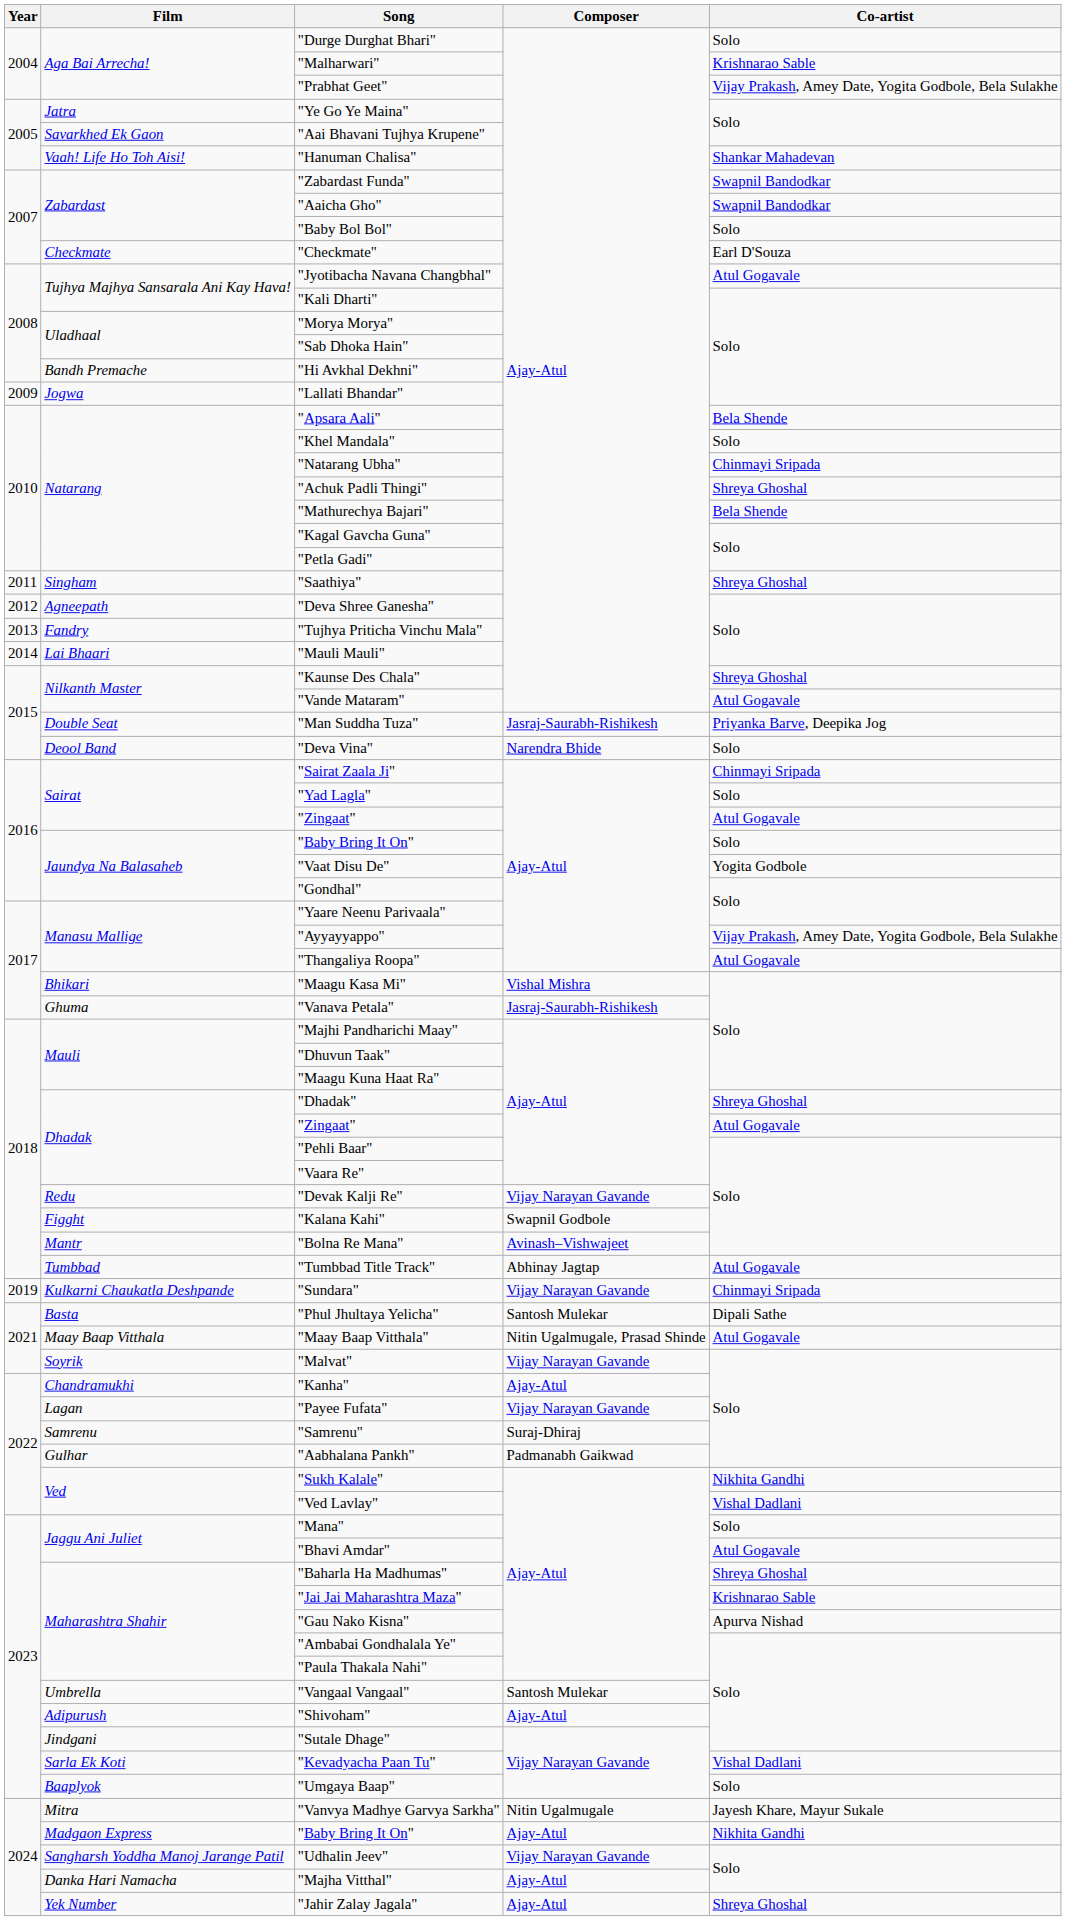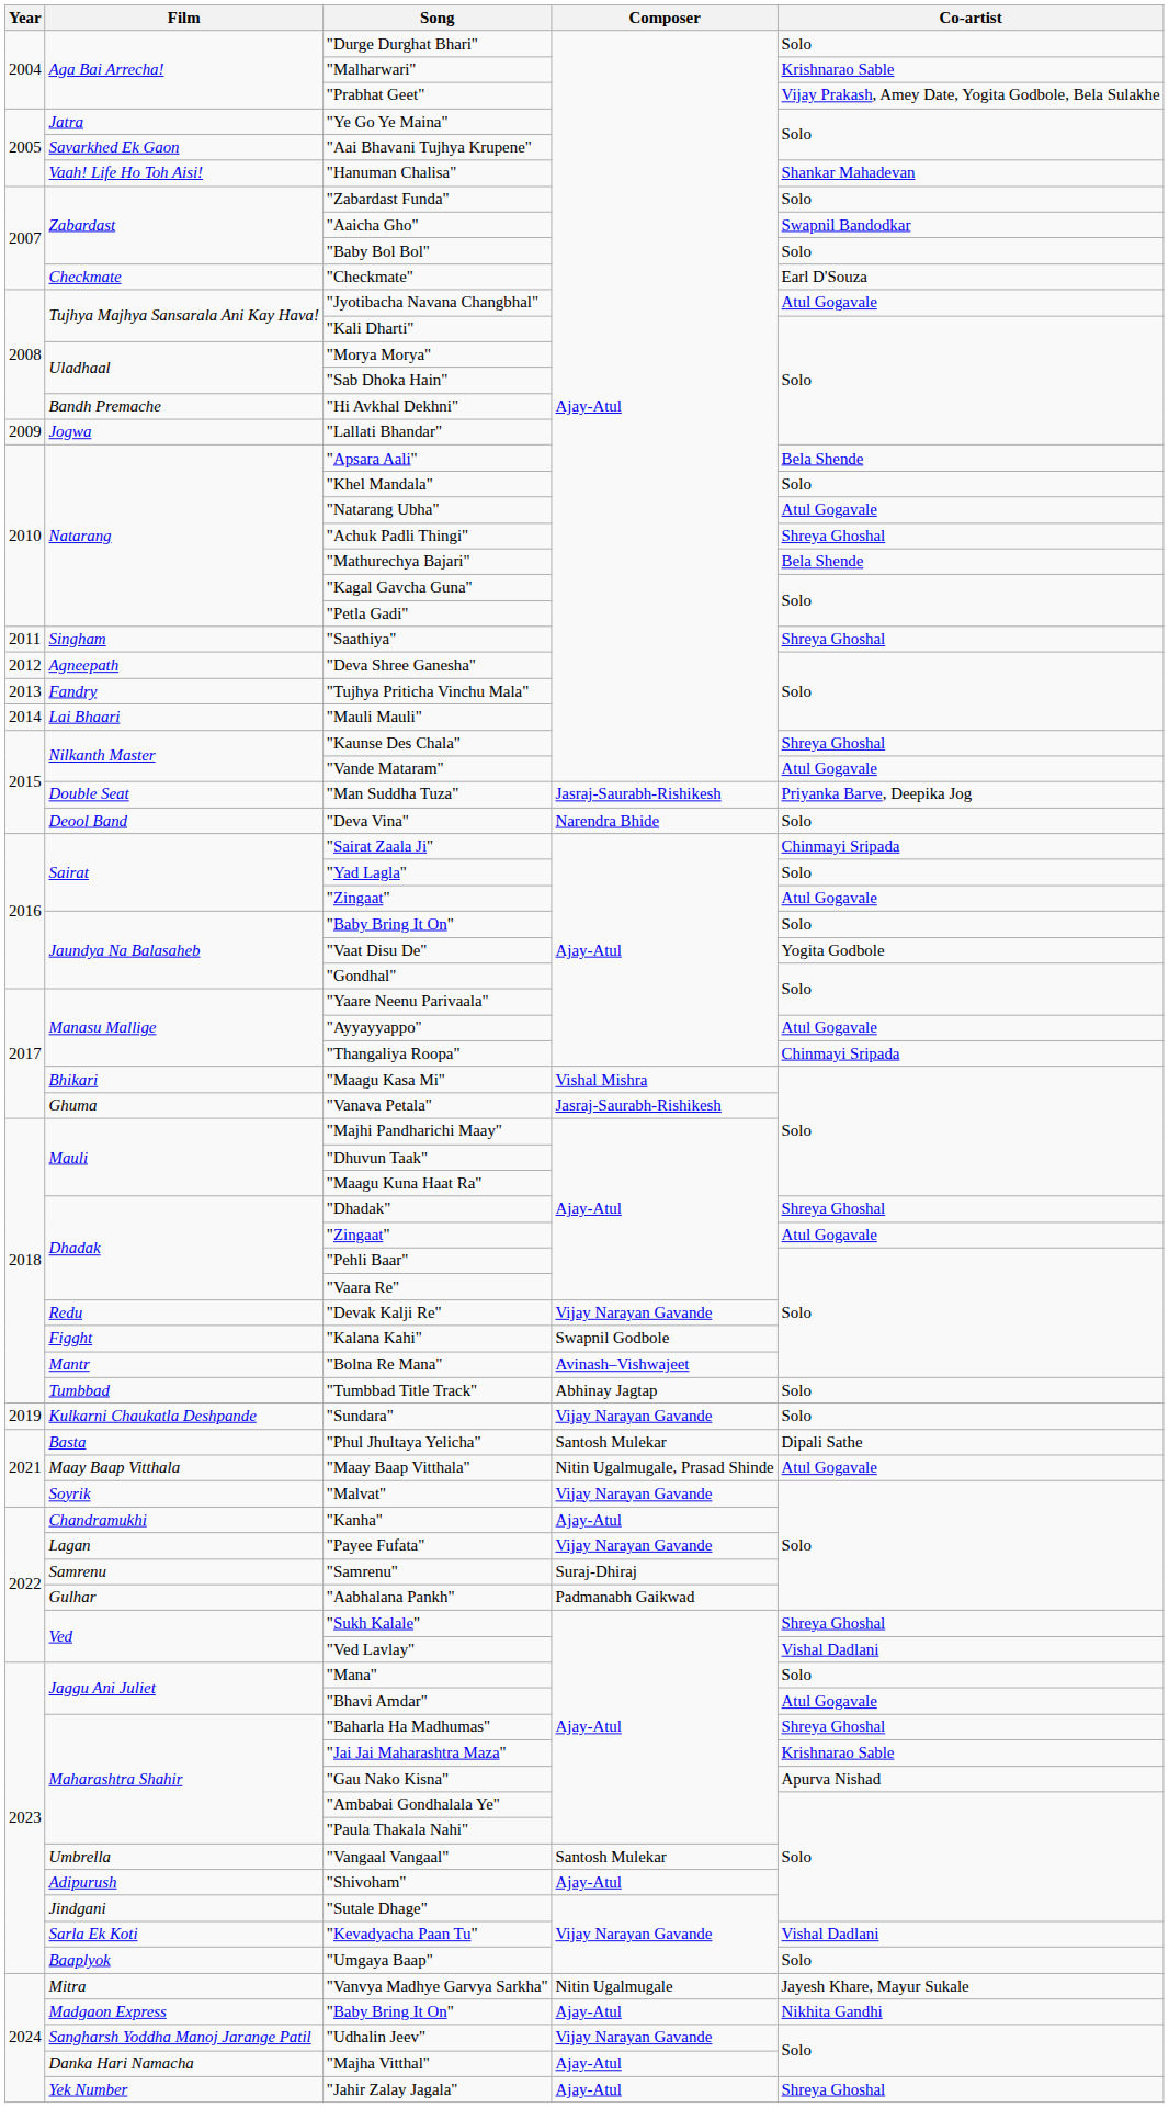"Zabardast Funda" | Co-artist: Swapnil Bandodkar -> Solo
"Natarang Ubha" | Co-artist: Chinmayi Sripada -> Atul Gogavale
"Ayyayyappo" | Co-artist: Vijay Prakash, Amey Date, Yogita Godbole, Bela Sulakhe -> Atul Gogavale
"Thangaliya Roopa" | Co-artist: Atul Gogavale -> Chinmayi Sripada
"Tumbbad Title Track" | Co-artist: Atul Gogavale -> Solo
"Sundara" | Co-artist: Chinmayi Sripada -> Solo
"Sukh Kalale" | Co-artist: Nikhita Gandhi -> Shreya Ghoshal
